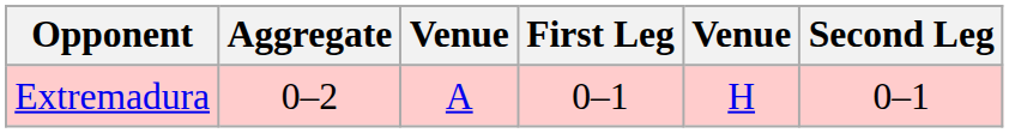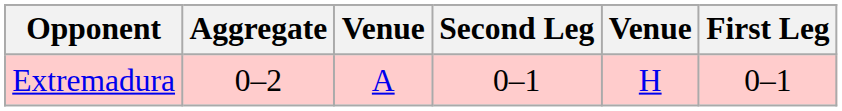columns swapped: First Leg <-> Second Leg
